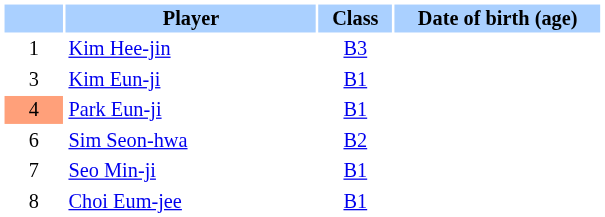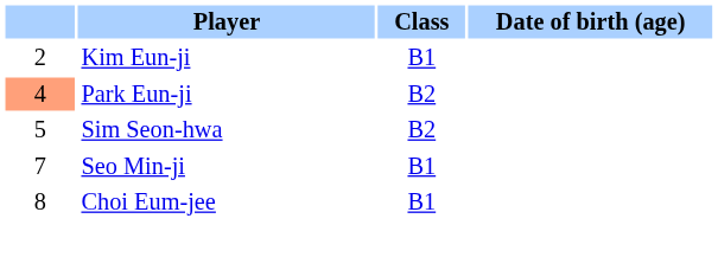- row: 1 | Kim Hee-jin | B3
Kim Eun-ji | column 1: 3 -> 2
Park Eun-ji | Class: B1 -> B2
Sim Seon-hwa | column 1: 6 -> 5
